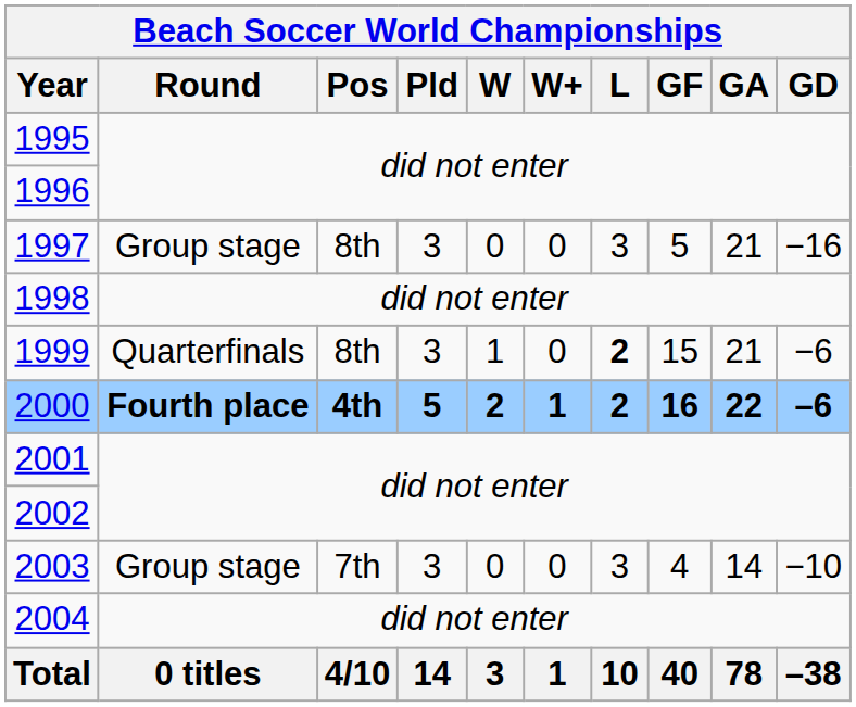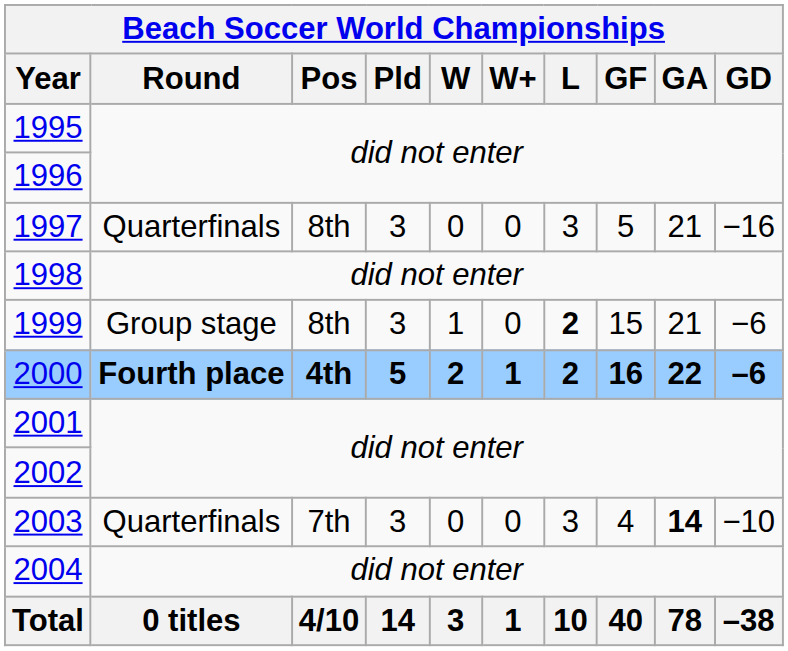1997 | Round: Group stage -> Quarterfinals
1999 | Round: Quarterfinals -> Group stage
2003 | Round: Group stage -> Quarterfinals
2003 | GA: normal -> bold
